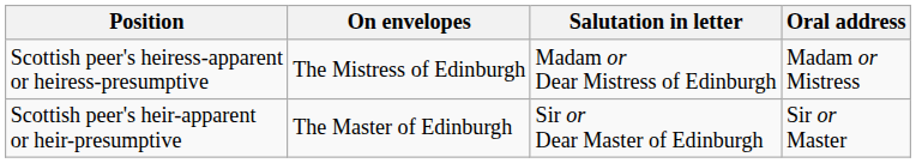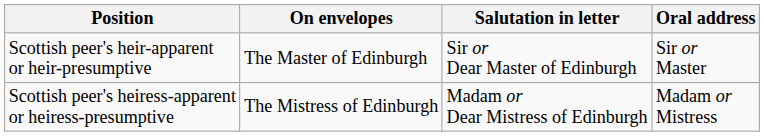rows swapped: Scottish peer's heir-apparent or heir-presumptive <-> Scottish peer's heiress-apparent or heiress-presumptive
